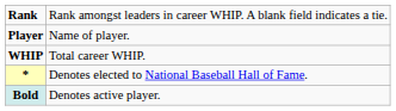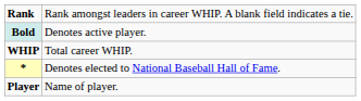rows swapped: Player <-> Bold
